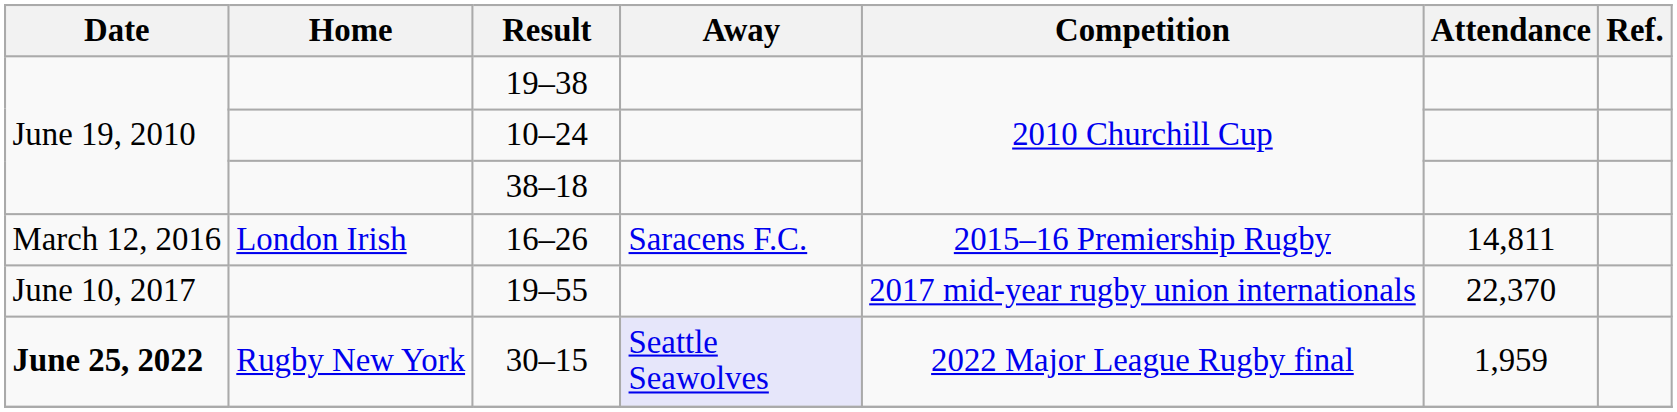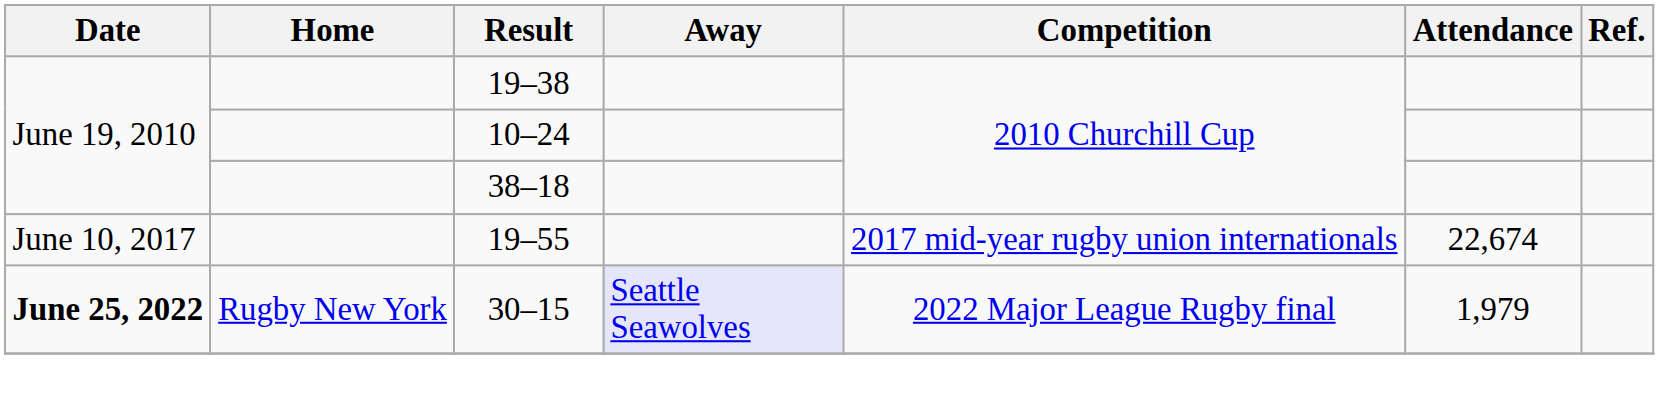- row: March 12, 2016 | London Irish | 16–26 | Saracens F.C. | 2015–16 Premiership Rugby | 14,811
19–55 | Attendance: 22,370 -> 22,674
30–15 | Attendance: 1,959 -> 1,979
